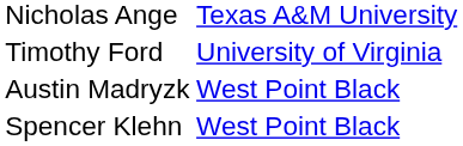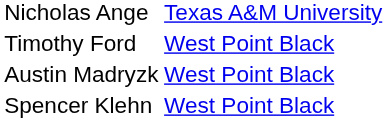Timothy Ford | column 2: University of Virginia -> West Point Black
